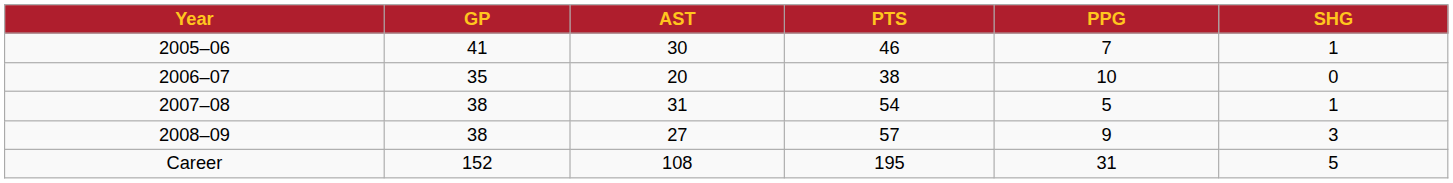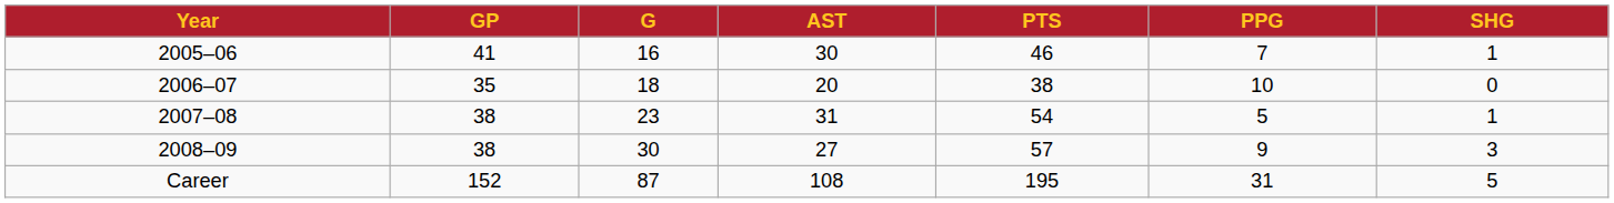+ column: G | 16 | 18 | 23 | 30 | 87
